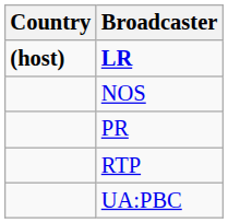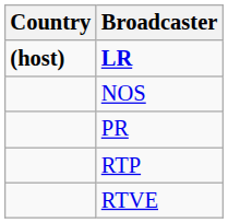+ row: RTVE
- row: UA:PBC
